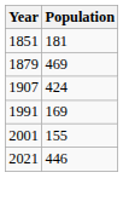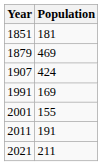+ row: 2011 | 191
2021 | Population: 446 -> 211
